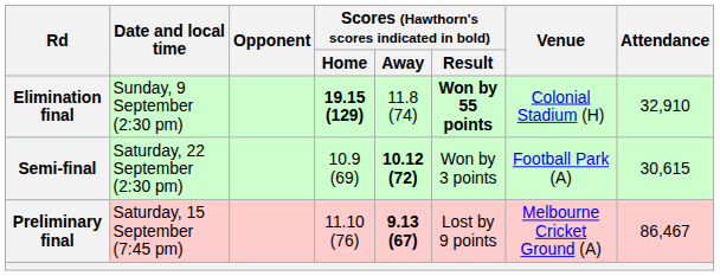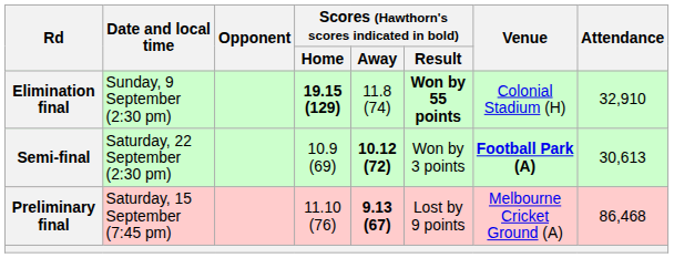Semi-final | Venue: normal -> bold
Semi-final | Attendance: 30,615 -> 30,613
Preliminary final | Attendance: 86,467 -> 86,468
